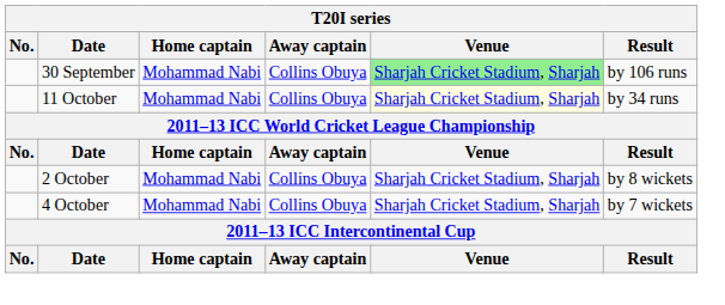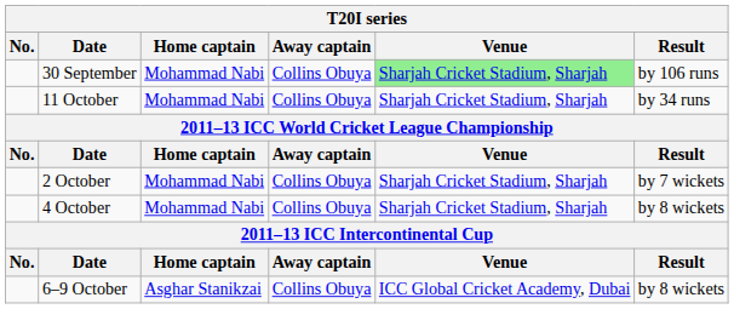11 October | Venue: lightyellow background -> no background
2 October | Result: by 8 wickets -> by 7 wickets
4 October | Result: by 7 wickets -> by 8 wickets
+ row: 6–9 October | Asghar Stanikzai | Collins Obuya | ICC Global Cricket Academy, Dubai | by 8 wickets
